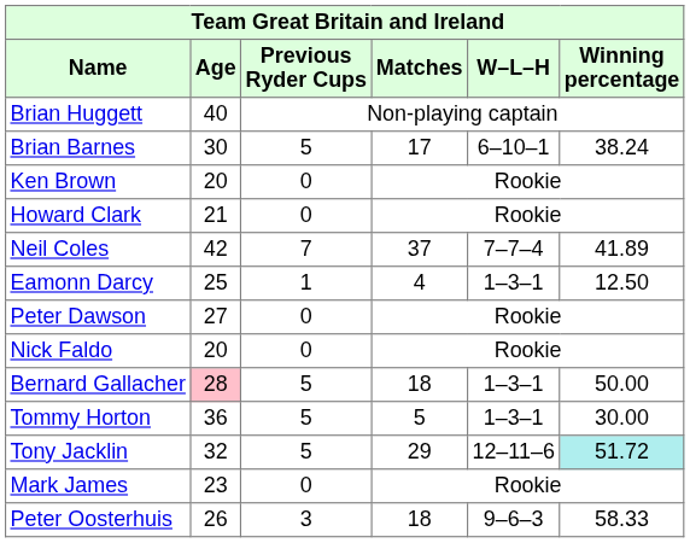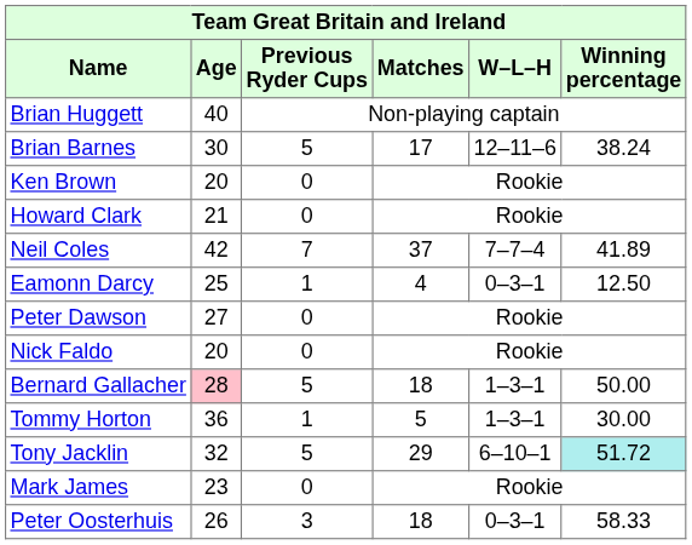Brian Barnes | W–L–H: 6–10–1 -> 12–11–6
Eamonn Darcy | W–L–H: 1–3–1 -> 0–3–1
Tommy Horton | Previous Ryder Cups: 5 -> 1
Tony Jacklin | W–L–H: 12–11–6 -> 6–10–1
Peter Oosterhuis | W–L–H: 9–6–3 -> 0–3–1
